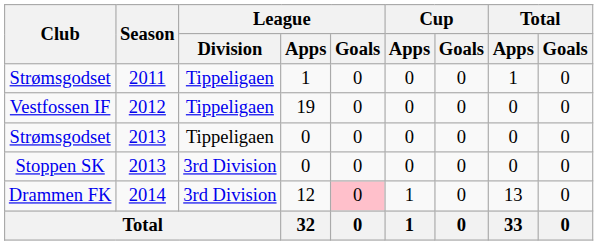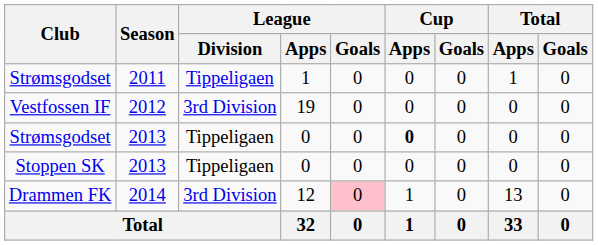Vestfossen IF | League / Division: Tippeligaen -> 3rd Division
Strømsgodset / 2013 | Cup / Apps: normal -> bold
Stoppen SK | League / Division: 3rd Division -> Tippeligaen
